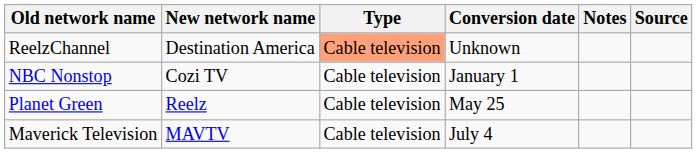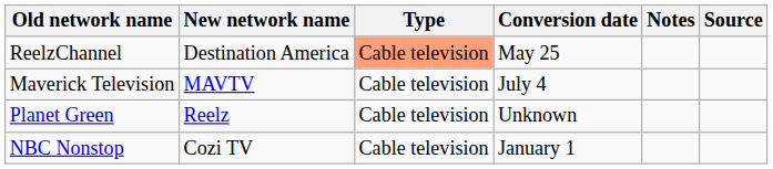ReelzChannel | Conversion date: Unknown -> May 25
rows swapped: NBC Nonstop <-> Maverick Television
Planet Green | Conversion date: May 25 -> Unknown
